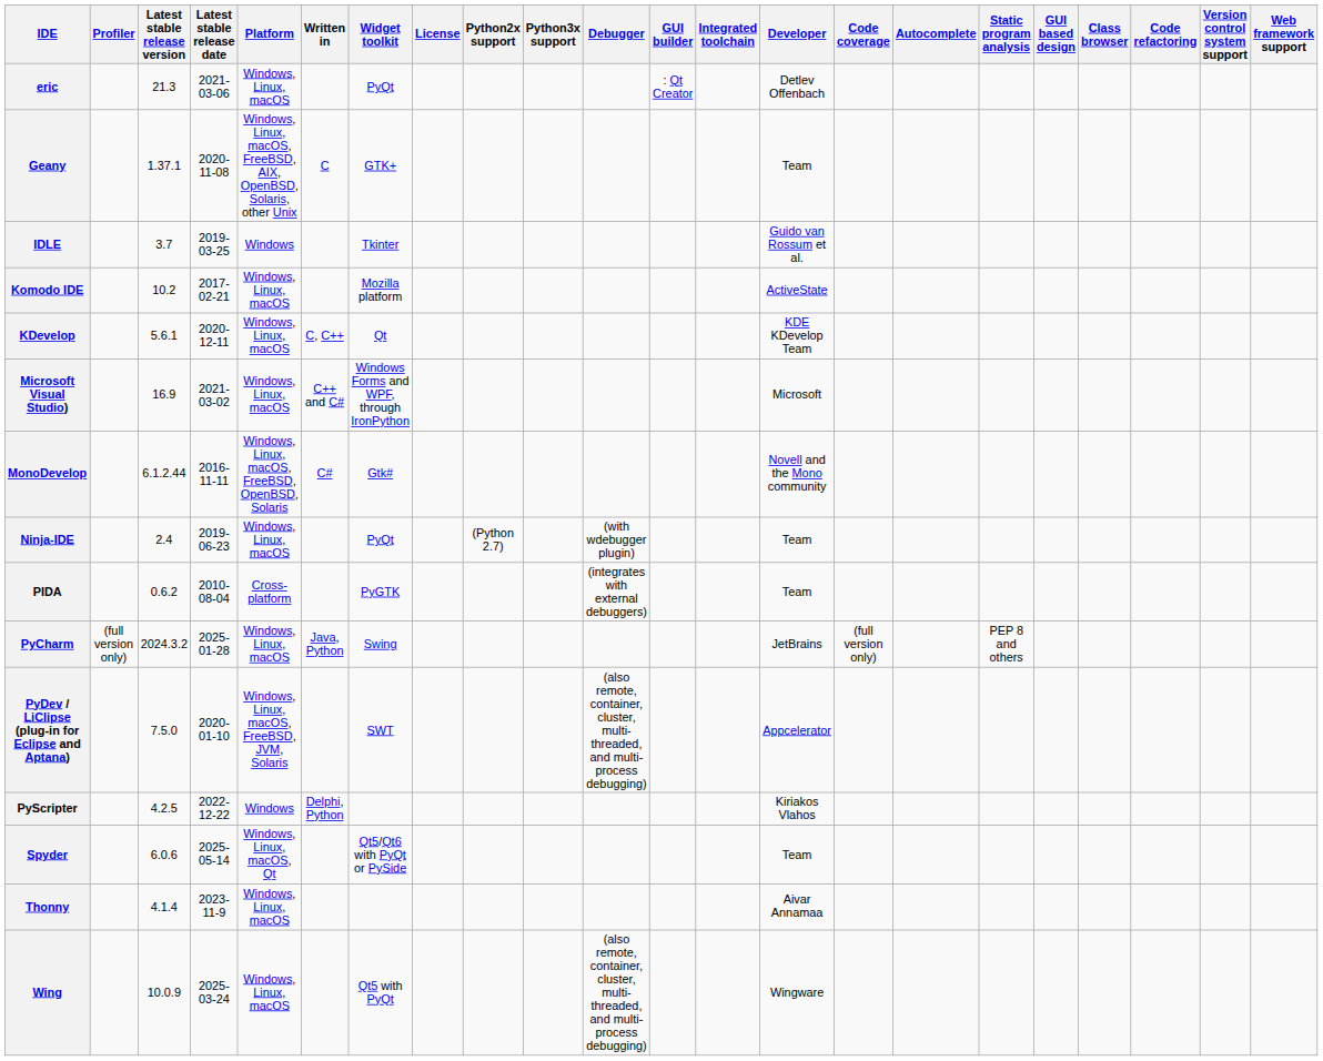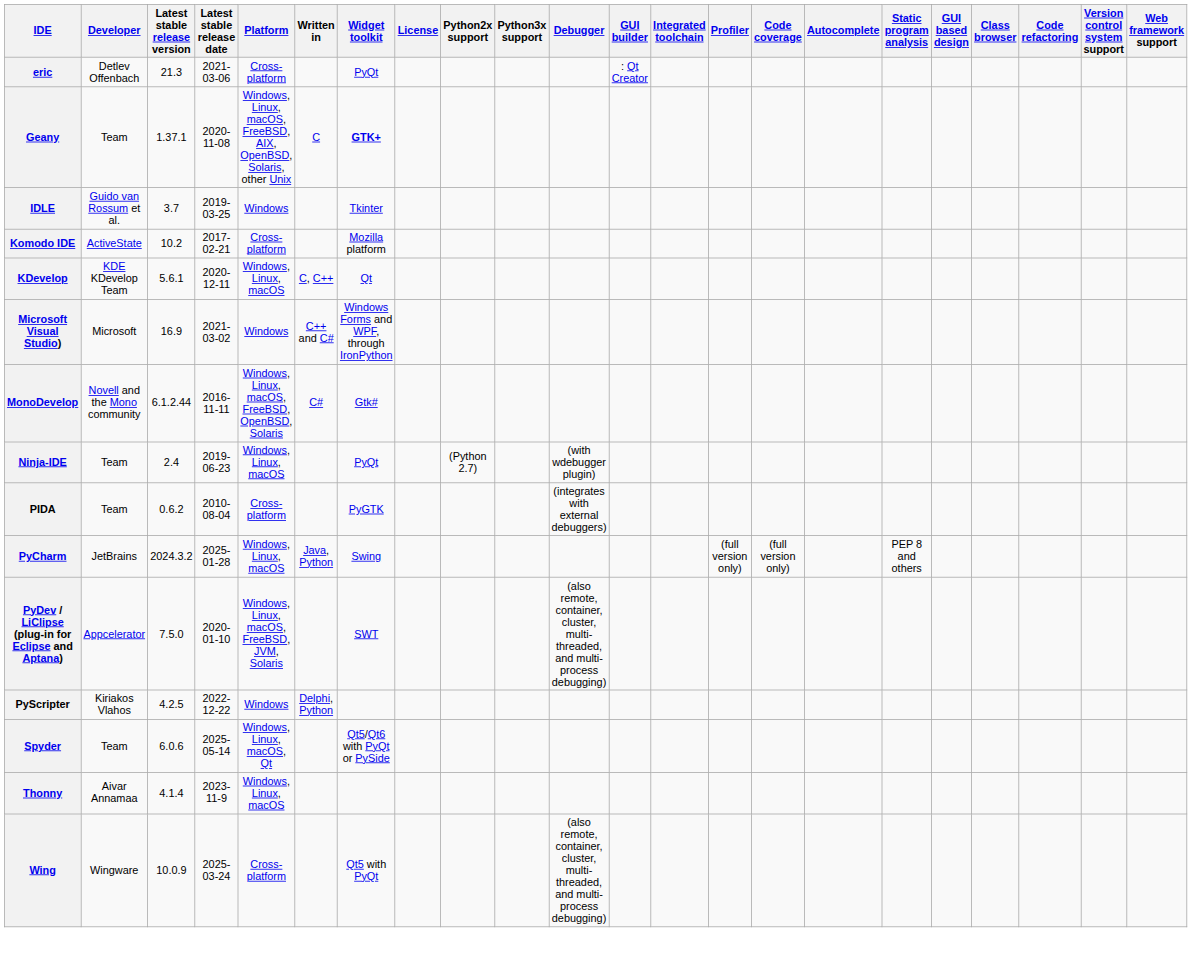columns swapped: Developer <-> Profiler
eric | Platform: Windows, Linux, macOS -> Cross-platform
Geany | Widget toolkit: normal -> bold
Komodo IDE | Platform: Windows, Linux, macOS -> Cross-platform
Microsoft Visual Studio) | Platform: Windows, Linux, macOS -> Windows
Wing | Platform: Windows, Linux, macOS -> Cross-platform
